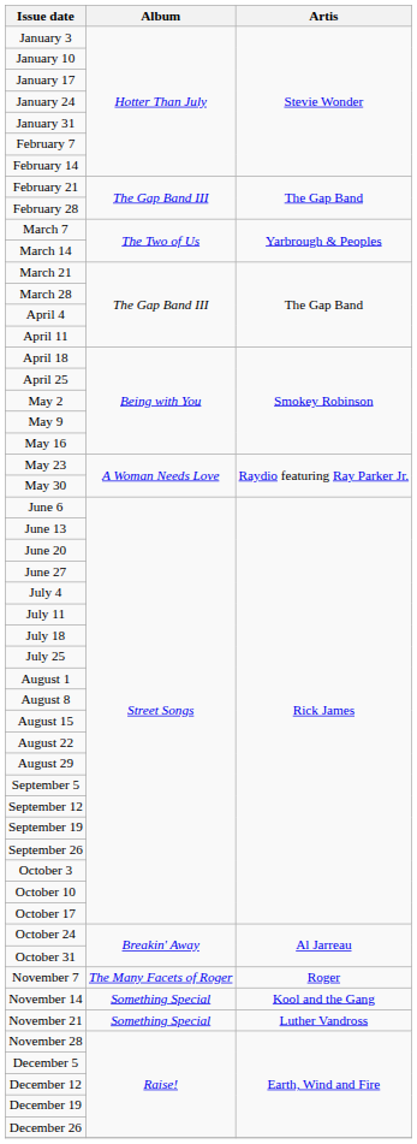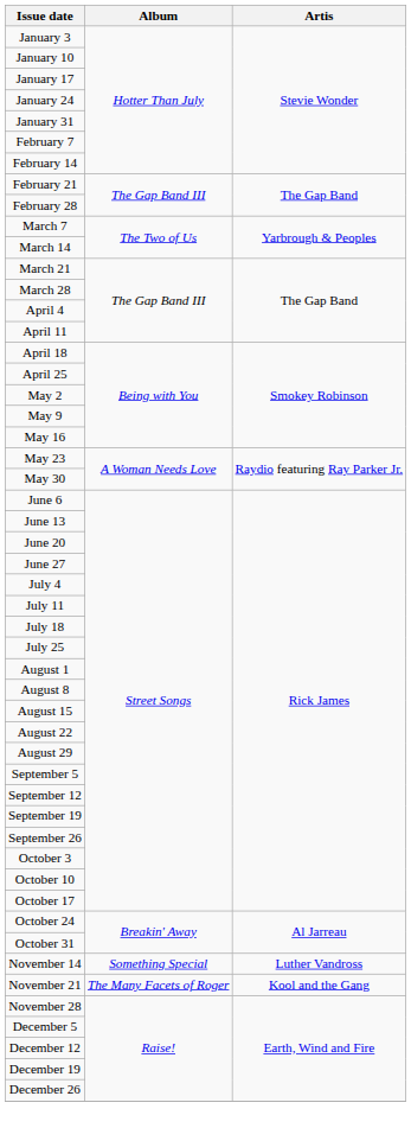- row: November 7 | The Many Facets of Roger | Roger
November 14 | Artis: Kool and the Gang -> Luther Vandross
November 21 | Album: Something Special -> The Many Facets of Roger
November 21 | Artis: Luther Vandross -> Kool and the Gang
